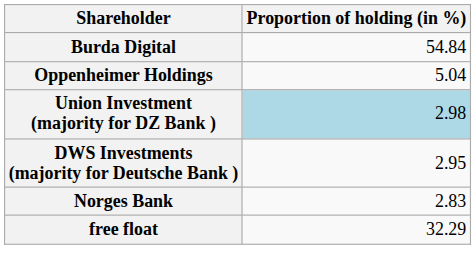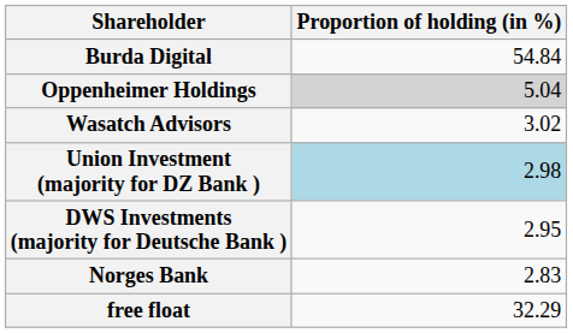Oppenheimer Holdings | Proportion of holding (in %): no background -> lightgrey background
+ row: Wasatch Advisors | 3.02
